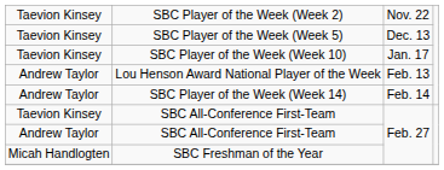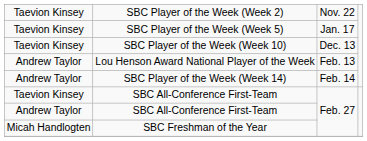SBC Player of the Week (Week 5) | column 3: Dec. 13 -> Jan. 17
SBC Player of the Week (Week 10) | column 3: Jan. 17 -> Dec. 13
